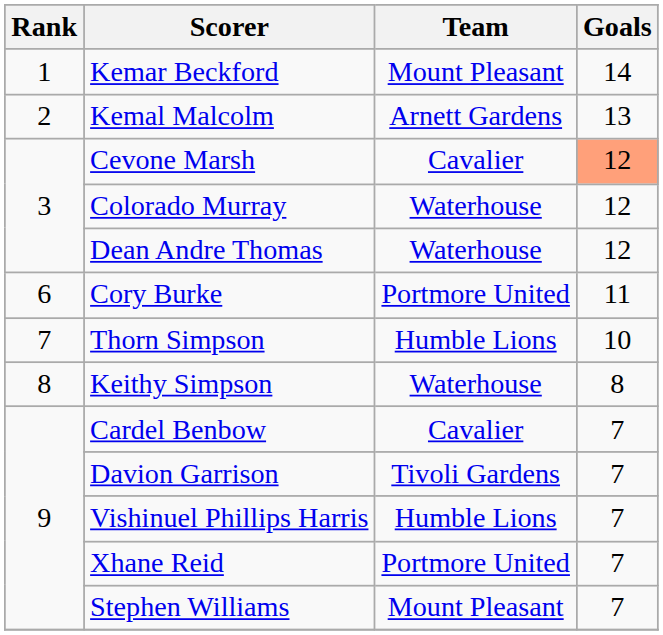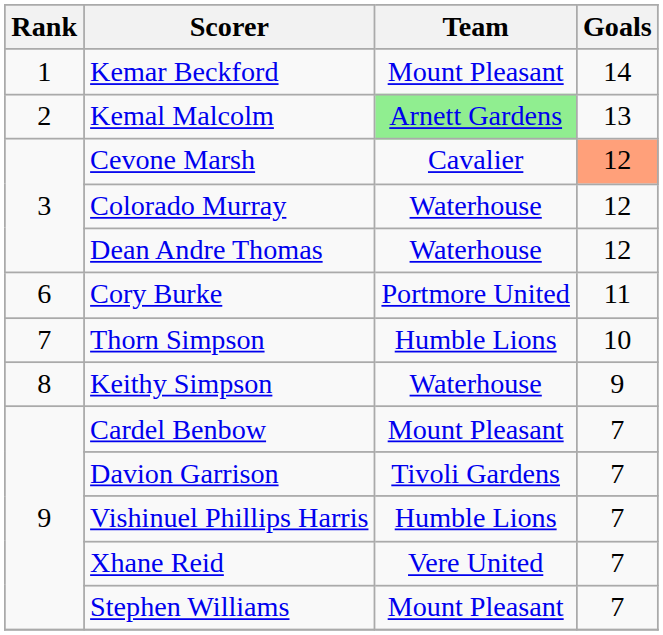Kemal Malcolm | Team: no background -> lightgreen background
Keithy Simpson | Goals: 8 -> 9
Cardel Benbow | Team: Cavalier -> Mount Pleasant
Xhane Reid | Team: Portmore United -> Vere United
